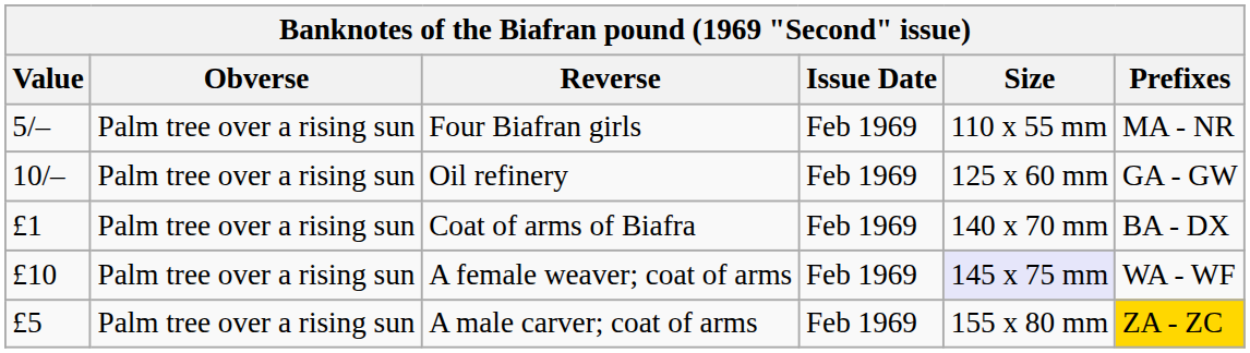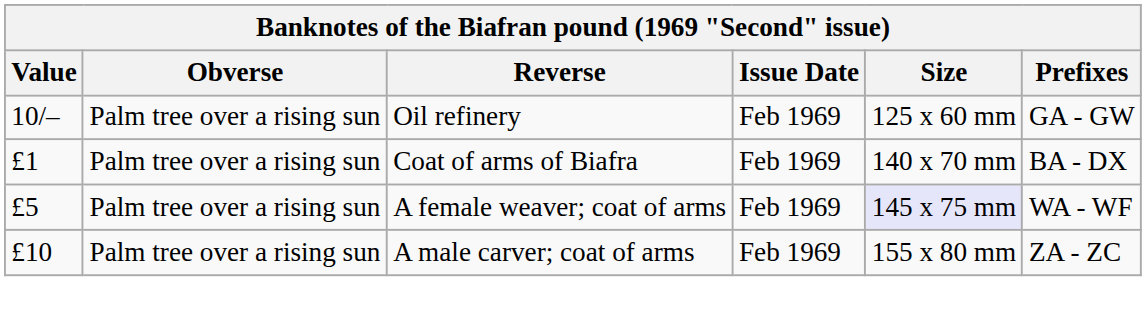- row: 5/– | Palm tree over a rising sun | Four Biafran girls | Feb 1969 | 110 x 55 mm | MA - NR
A female weaver; coat of arms | Value: £10 -> £5
A male carver; coat of arms | Value: £5 -> £10
A male carver; coat of arms | Prefixes: gold background -> no background
